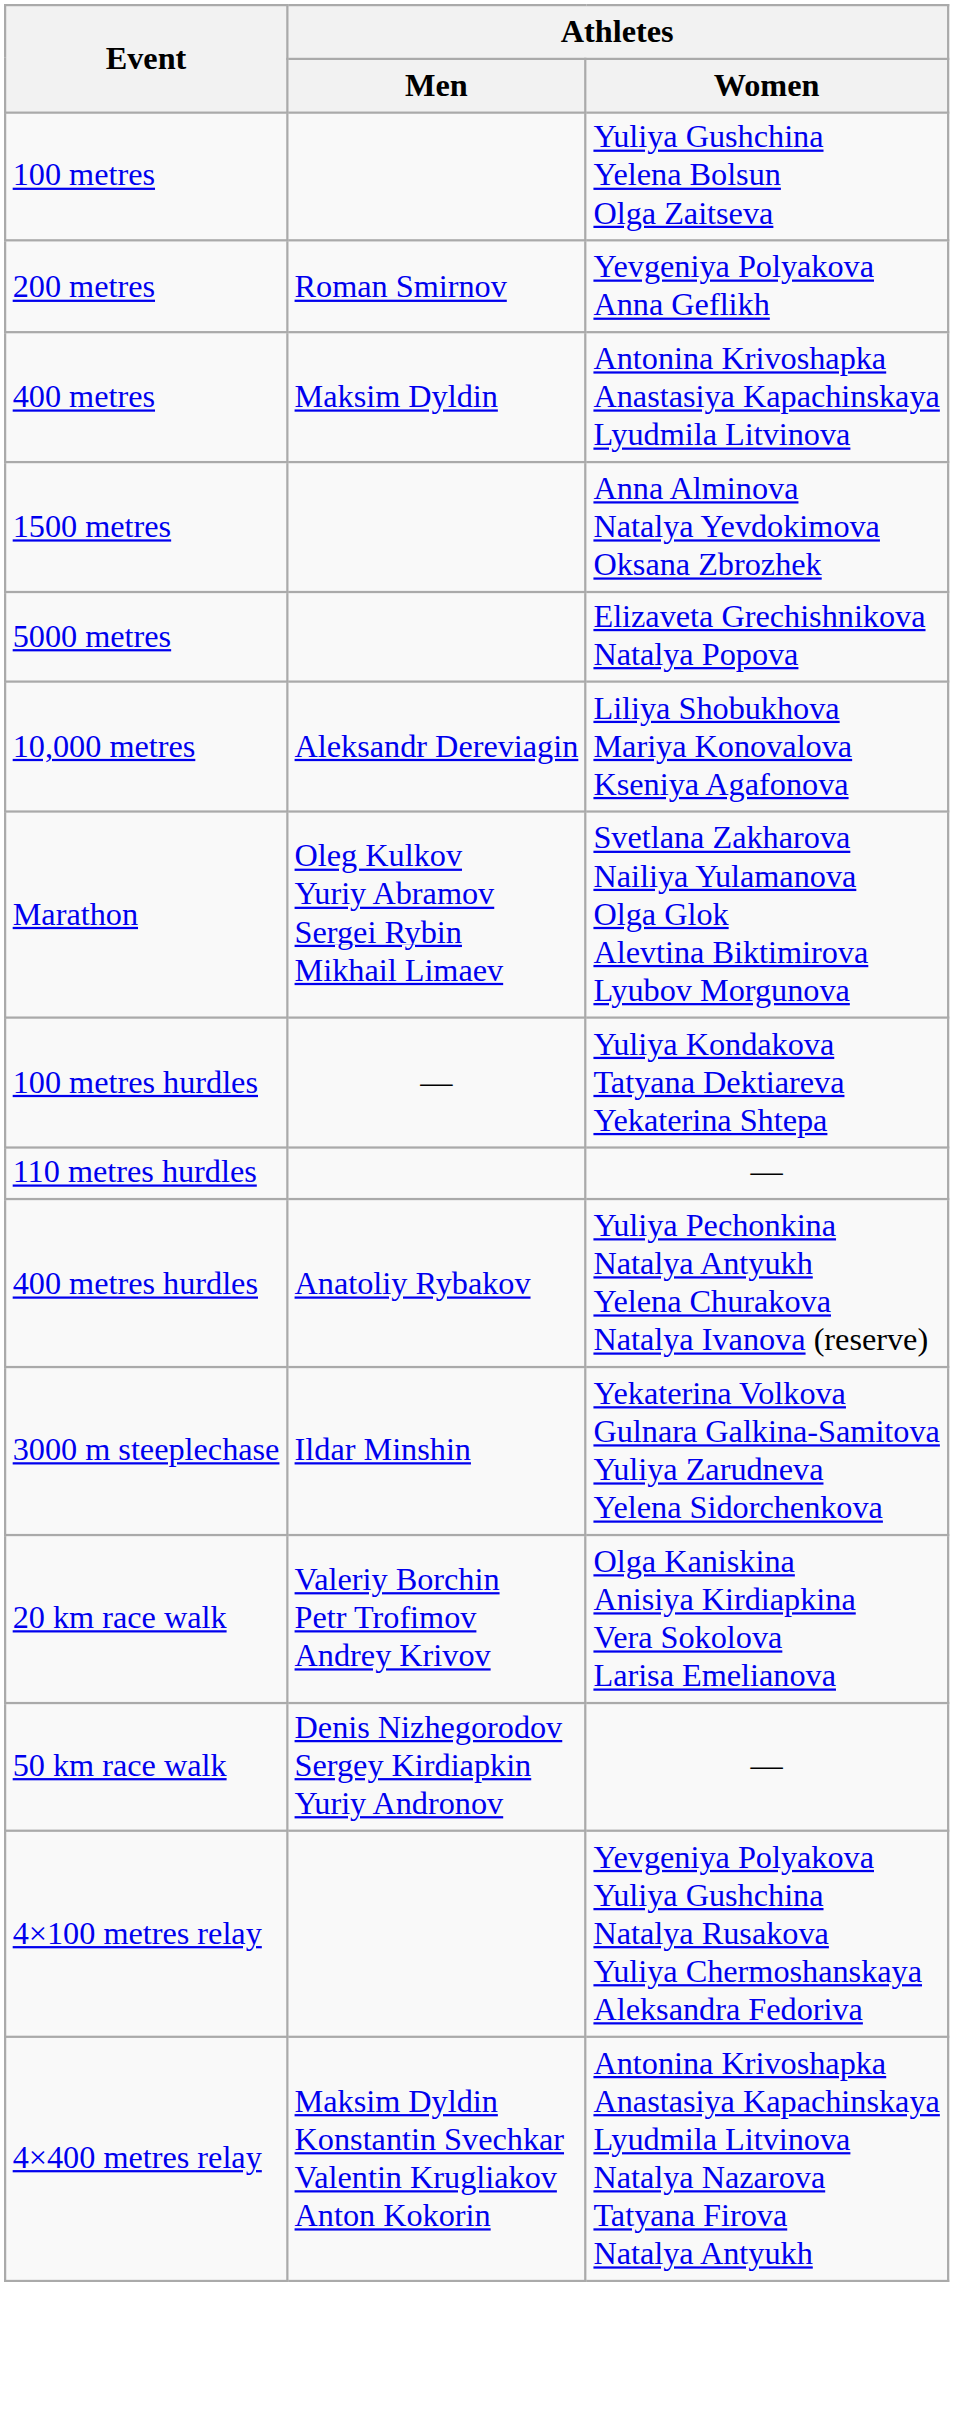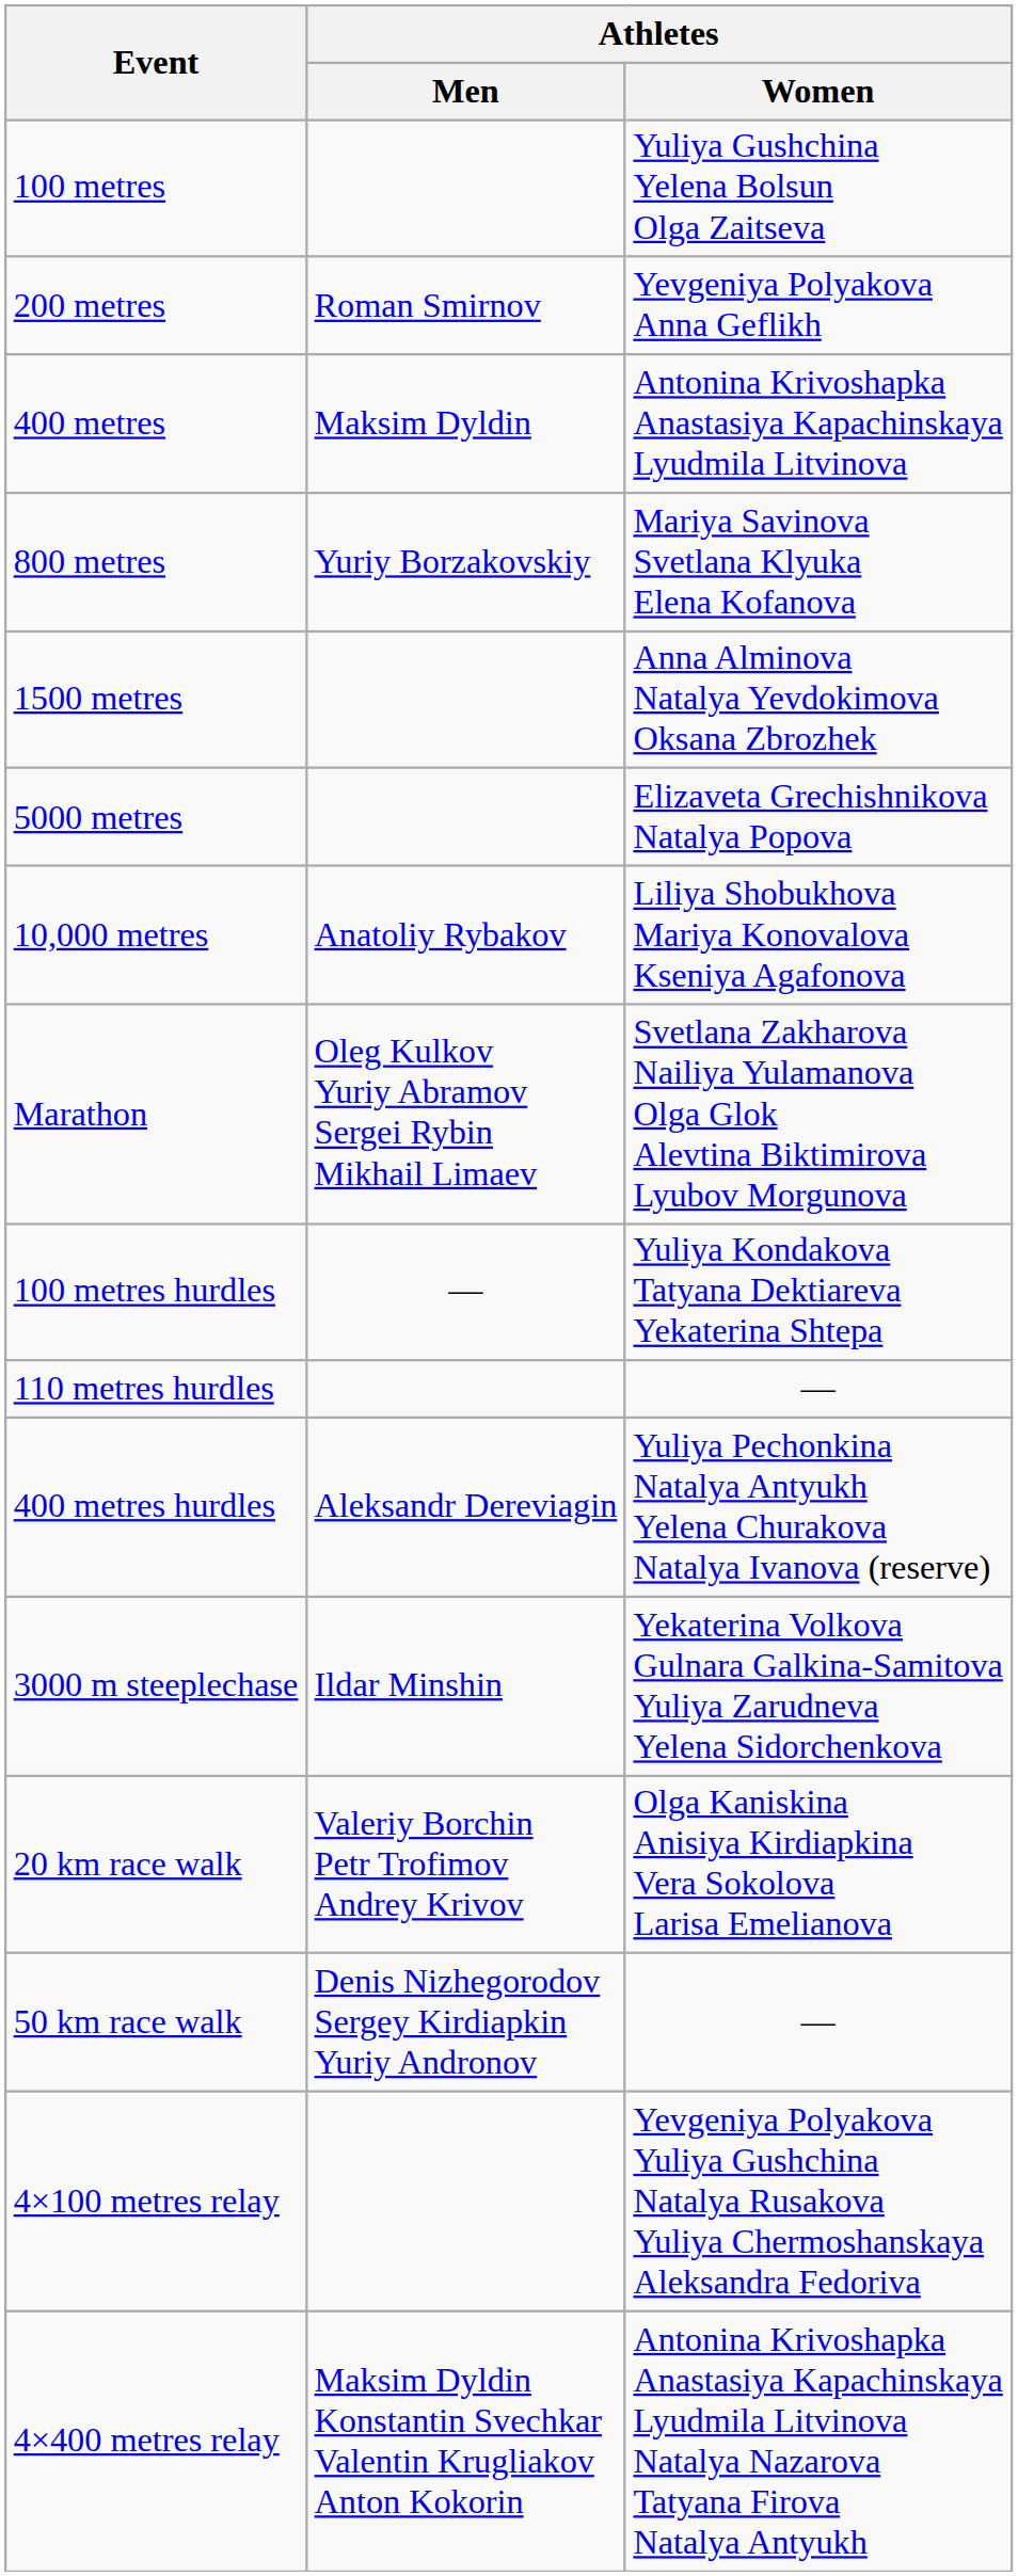+ row: 800 metres | Yuriy Borzakovskiy | Mariya Savinova Svetlana Klyuka Elena Kofanova
10,000 metres | Athletes / Men: Aleksandr Dereviagin -> Anatoliy Rybakov
400 metres hurdles | Athletes / Men: Anatoliy Rybakov -> Aleksandr Dereviagin
